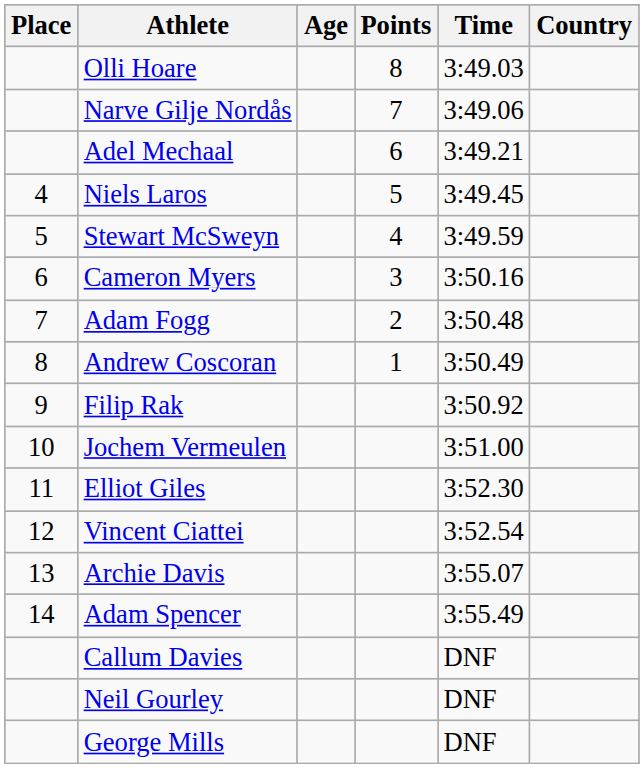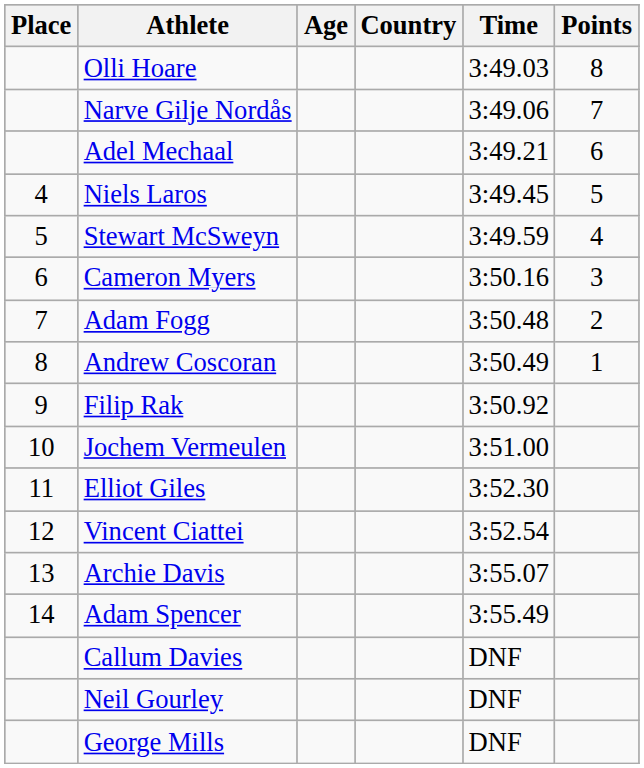columns swapped: Country <-> Points
